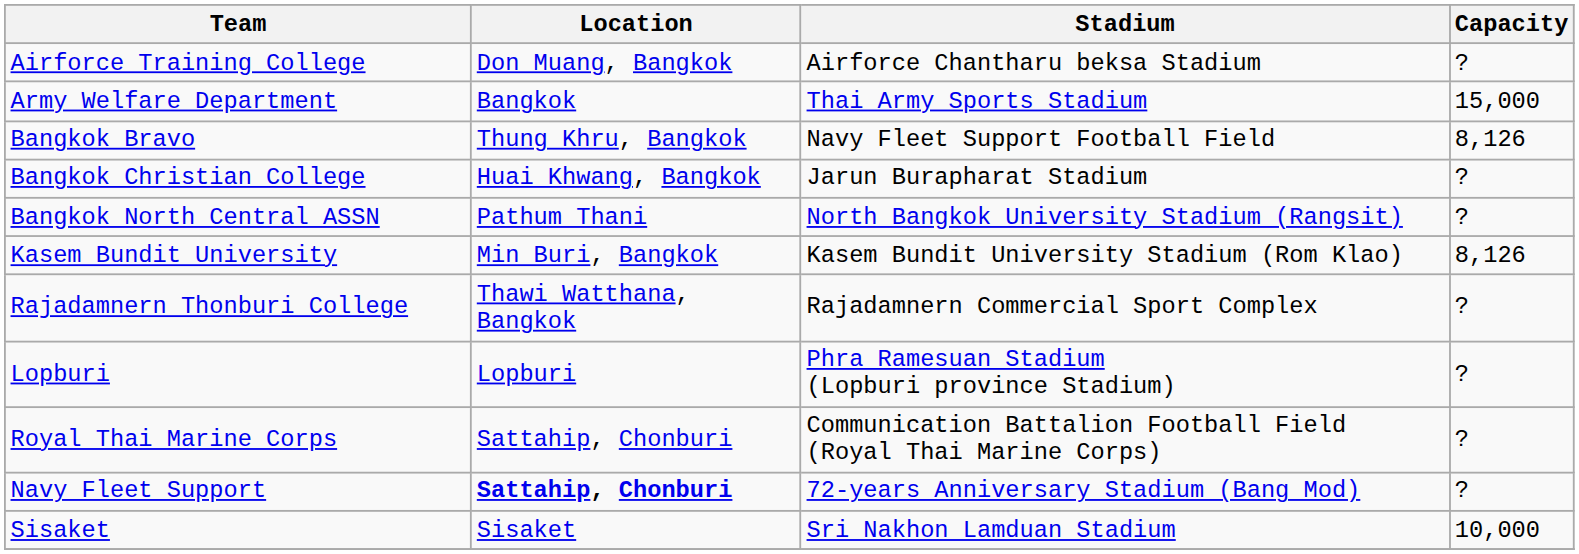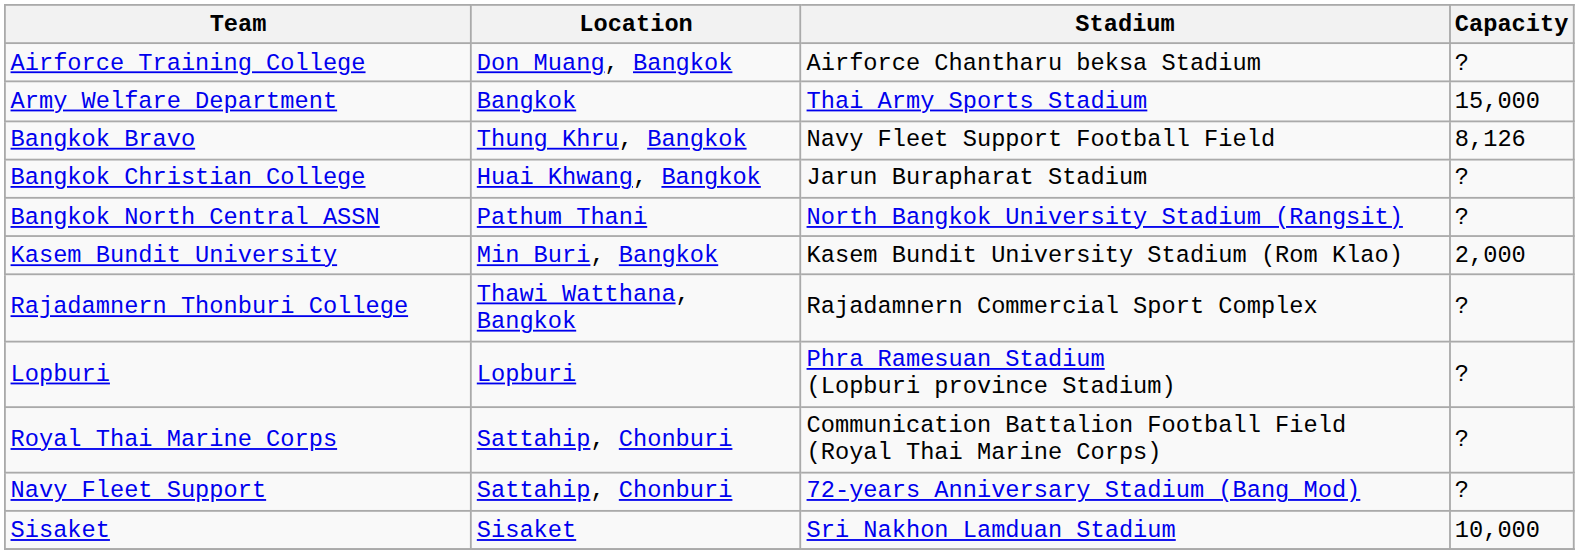Kasem Bundit University | Capacity: 8,126 -> 2,000
Navy Fleet Support | Location: bold -> normal
